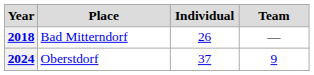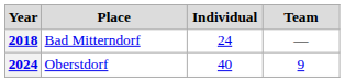2018 | Individual: 26 -> 24
2024 | Individual: 37 -> 40
